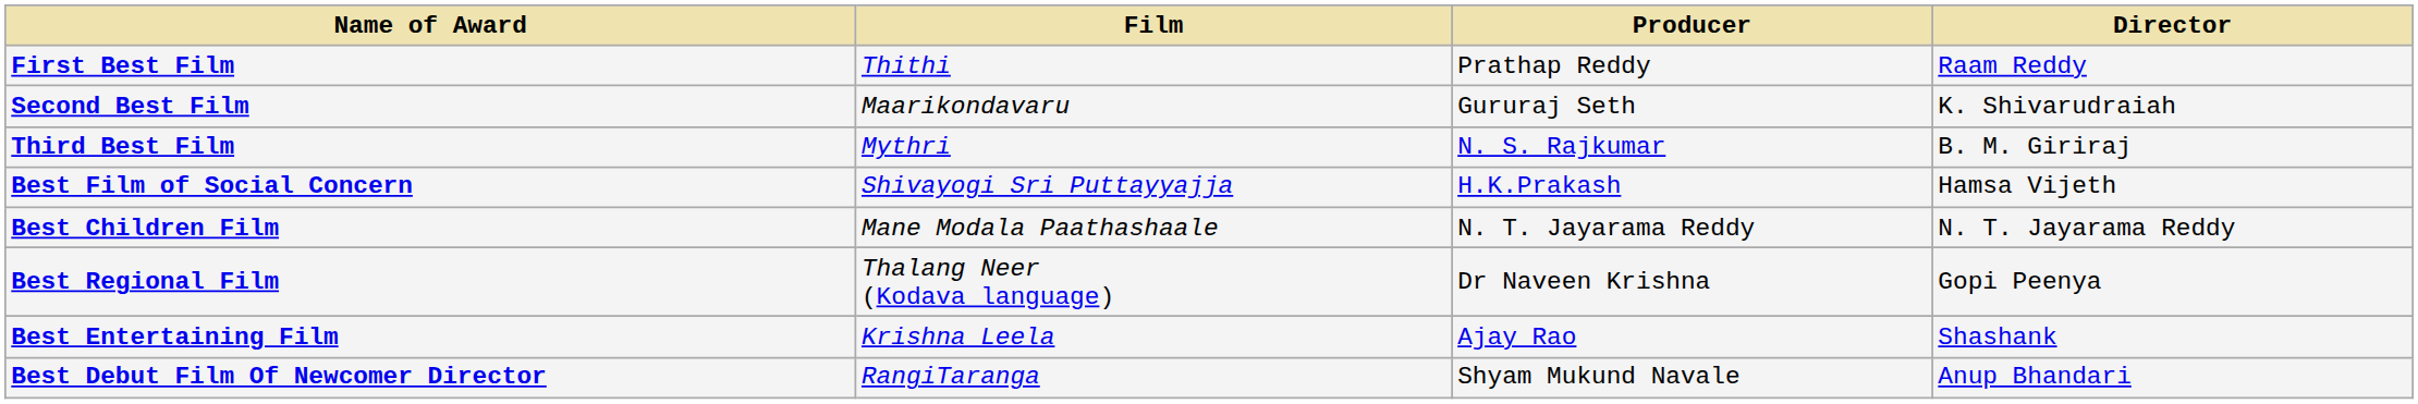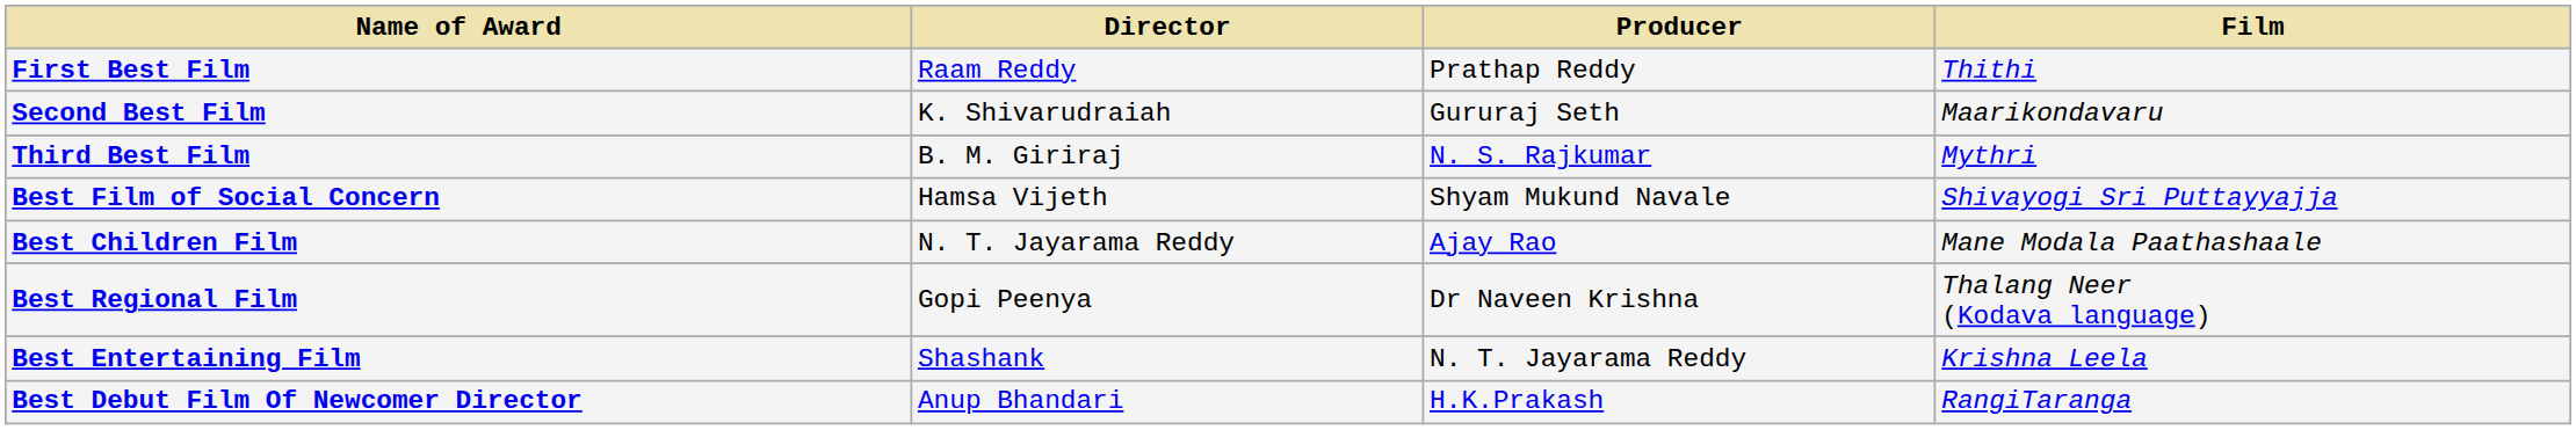columns swapped: Film <-> Director
Best Film of Social Concern | Producer: H.K.Prakash -> Shyam Mukund Navale
Best Children Film | Producer: N. T. Jayarama Reddy -> Ajay Rao
Best Entertaining Film | Producer: Ajay Rao -> N. T. Jayarama Reddy
Best Debut Film Of Newcomer Director | Producer: Shyam Mukund Navale -> H.K.Prakash
